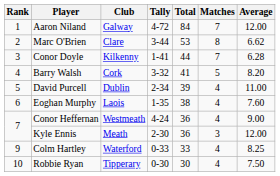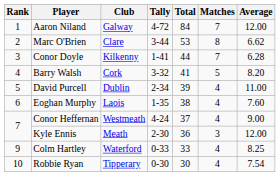Conor Heffernan | Total: 36 -> 37
Robbie Ryan | Average: 7.50 -> 7.54
